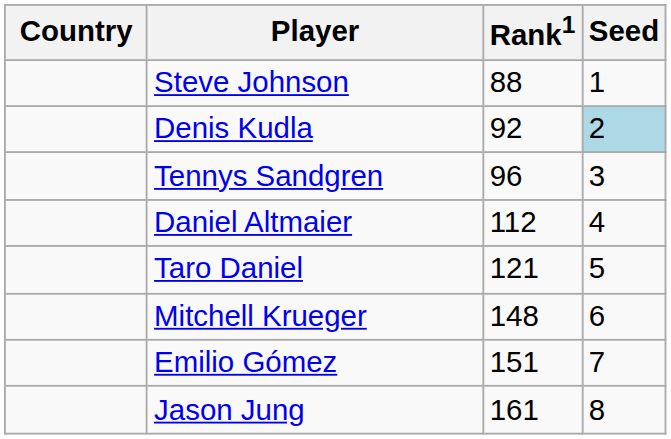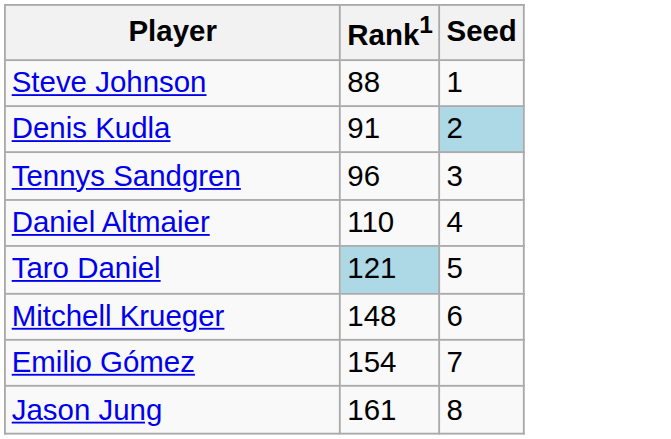- column: Country
Denis Kudla | Rank1: 92 -> 91
Daniel Altmaier | Rank1: 112 -> 110
Taro Daniel | Rank1: no background -> lightblue background
Emilio Gómez | Rank1: 151 -> 154
